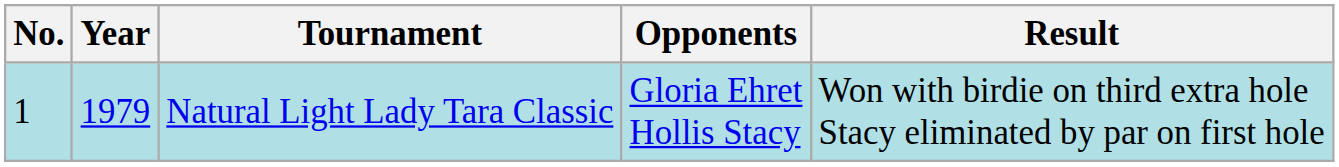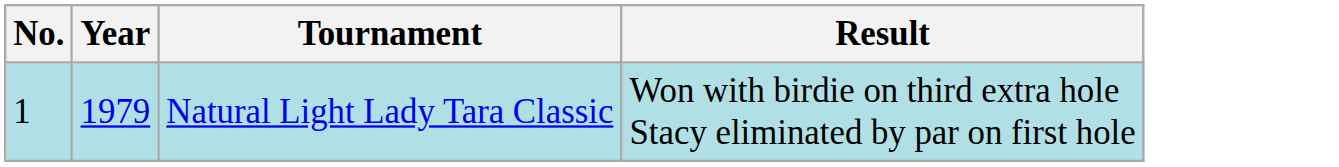- column: Opponents | Gloria Ehret Hollis Stacy
